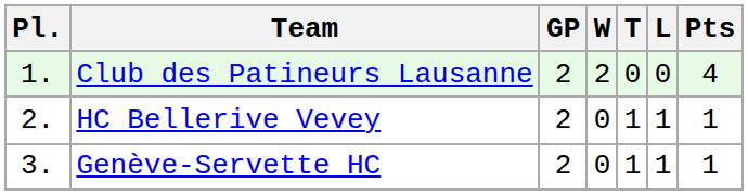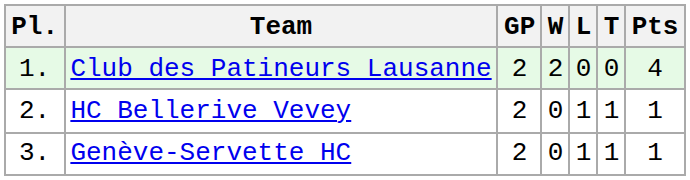columns swapped: T <-> L
